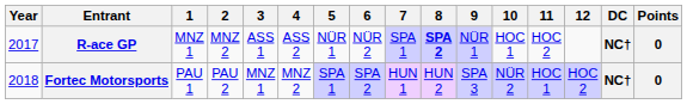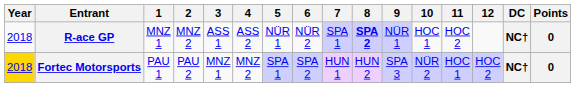R-ace GP | Year: 2017 -> 2018
Fortec Motorsports | Year: no background -> gold background
